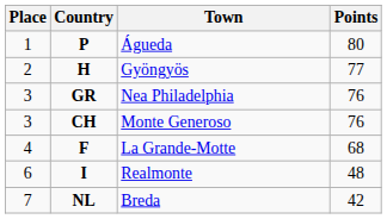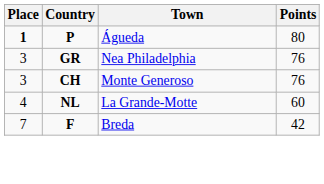Águeda | Place: normal -> bold
- row: 2 | H | Gyöngyös | 77
La Grande-Motte | Country: F -> NL
La Grande-Motte | Points: 68 -> 60
- row: 6 | I | Realmonte | 48
Breda | Country: NL -> F
